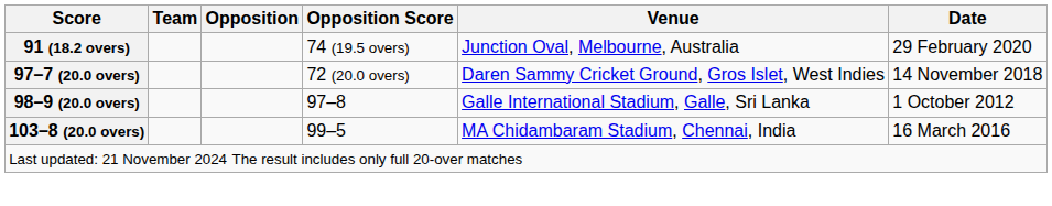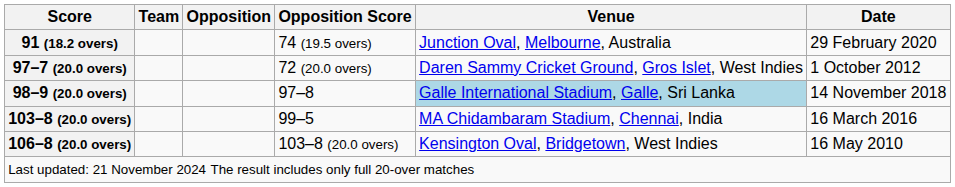97–7 (20.0 overs) | Date: 14 November 2018 -> 1 October 2012
98–9 (20.0 overs) | Venue: no background -> lightblue background
98–9 (20.0 overs) | Date: 1 October 2012 -> 14 November 2018
+ row: 106–8 (20.0 overs) | 103–8 (20.0 overs) | Kensington Oval, Bridgetown, West Indies | 16 May 2010
